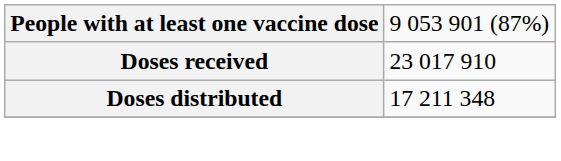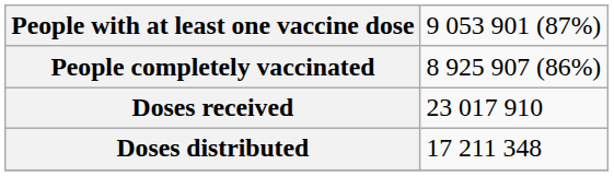+ row: People completely vaccinated | 8 925 907 (86%)
